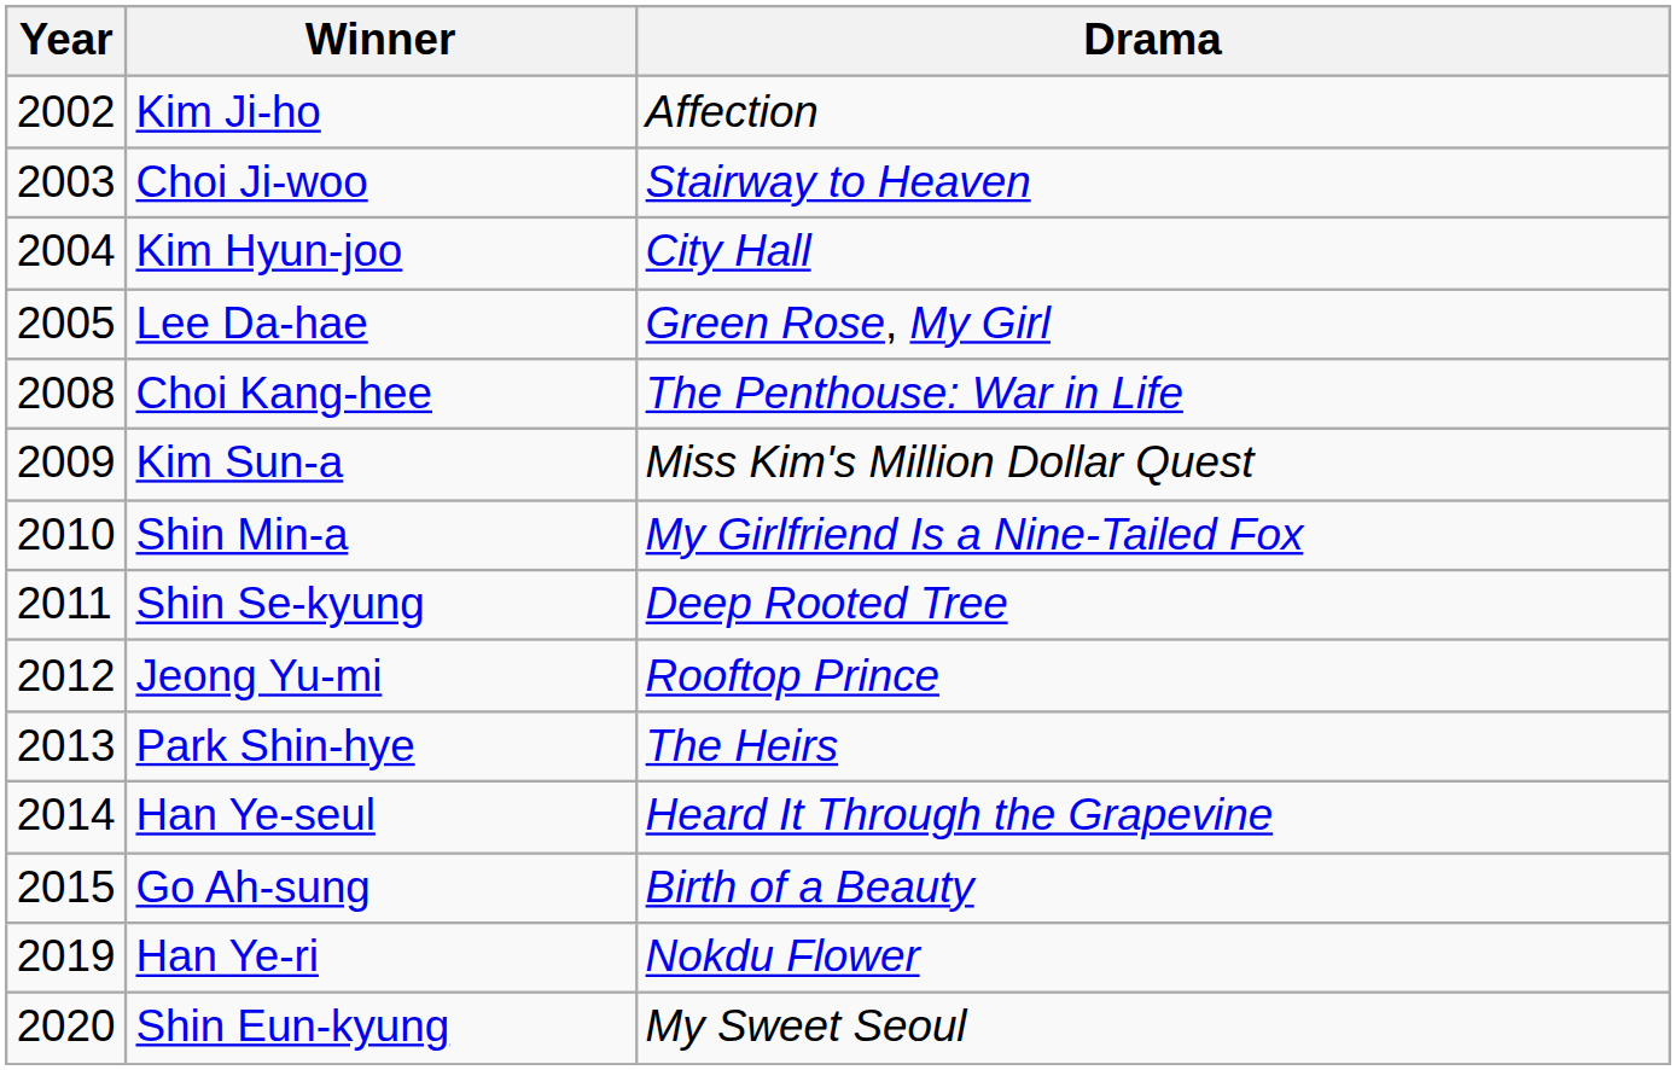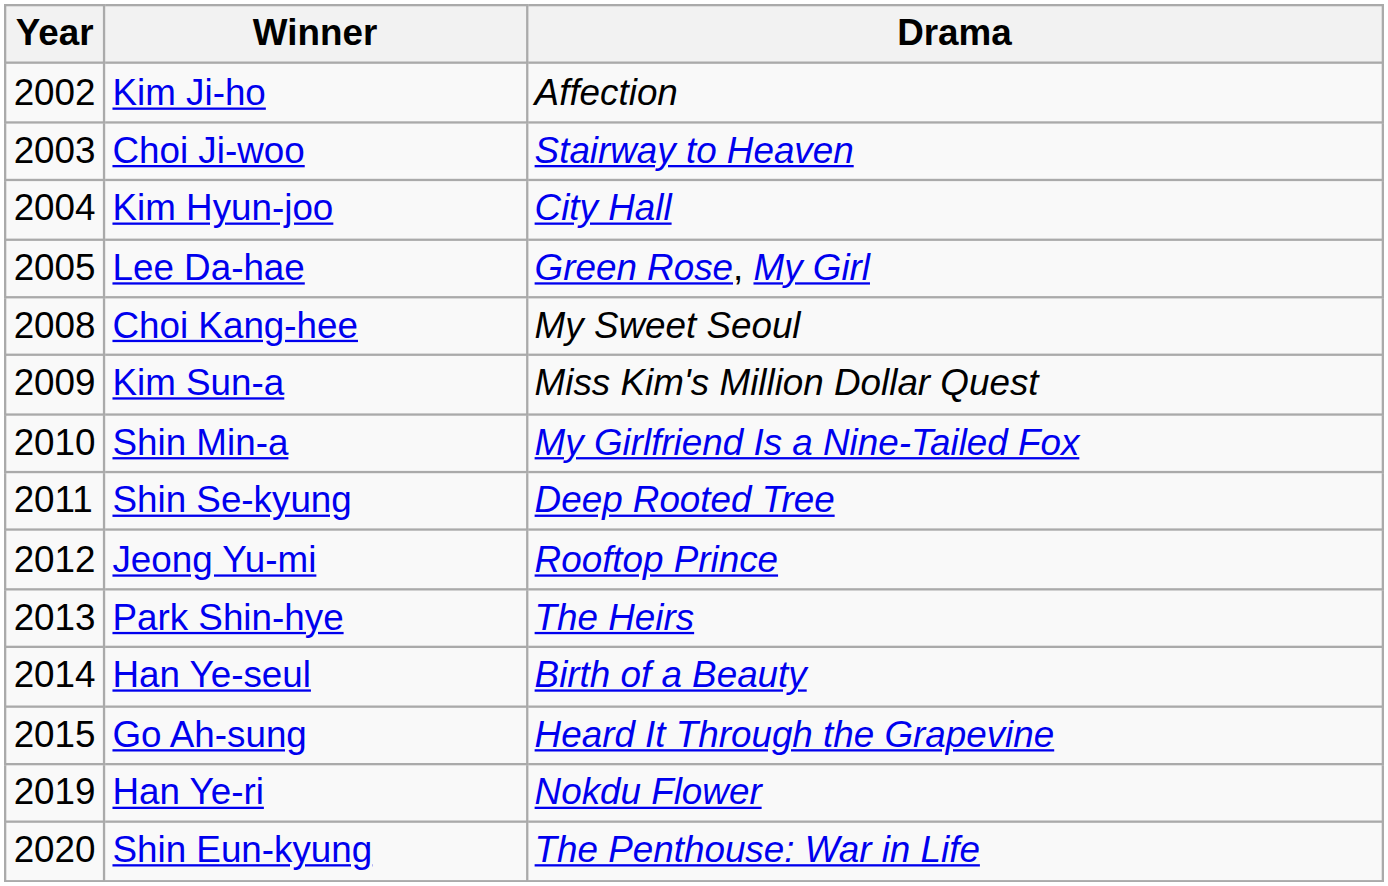Choi Kang-hee | Drama: The Penthouse: War in Life -> My Sweet Seoul
Han Ye-seul | Drama: Heard It Through the Grapevine -> Birth of a Beauty
Go Ah-sung | Drama: Birth of a Beauty -> Heard It Through the Grapevine
Shin Eun-kyung | Drama: My Sweet Seoul -> The Penthouse: War in Life
